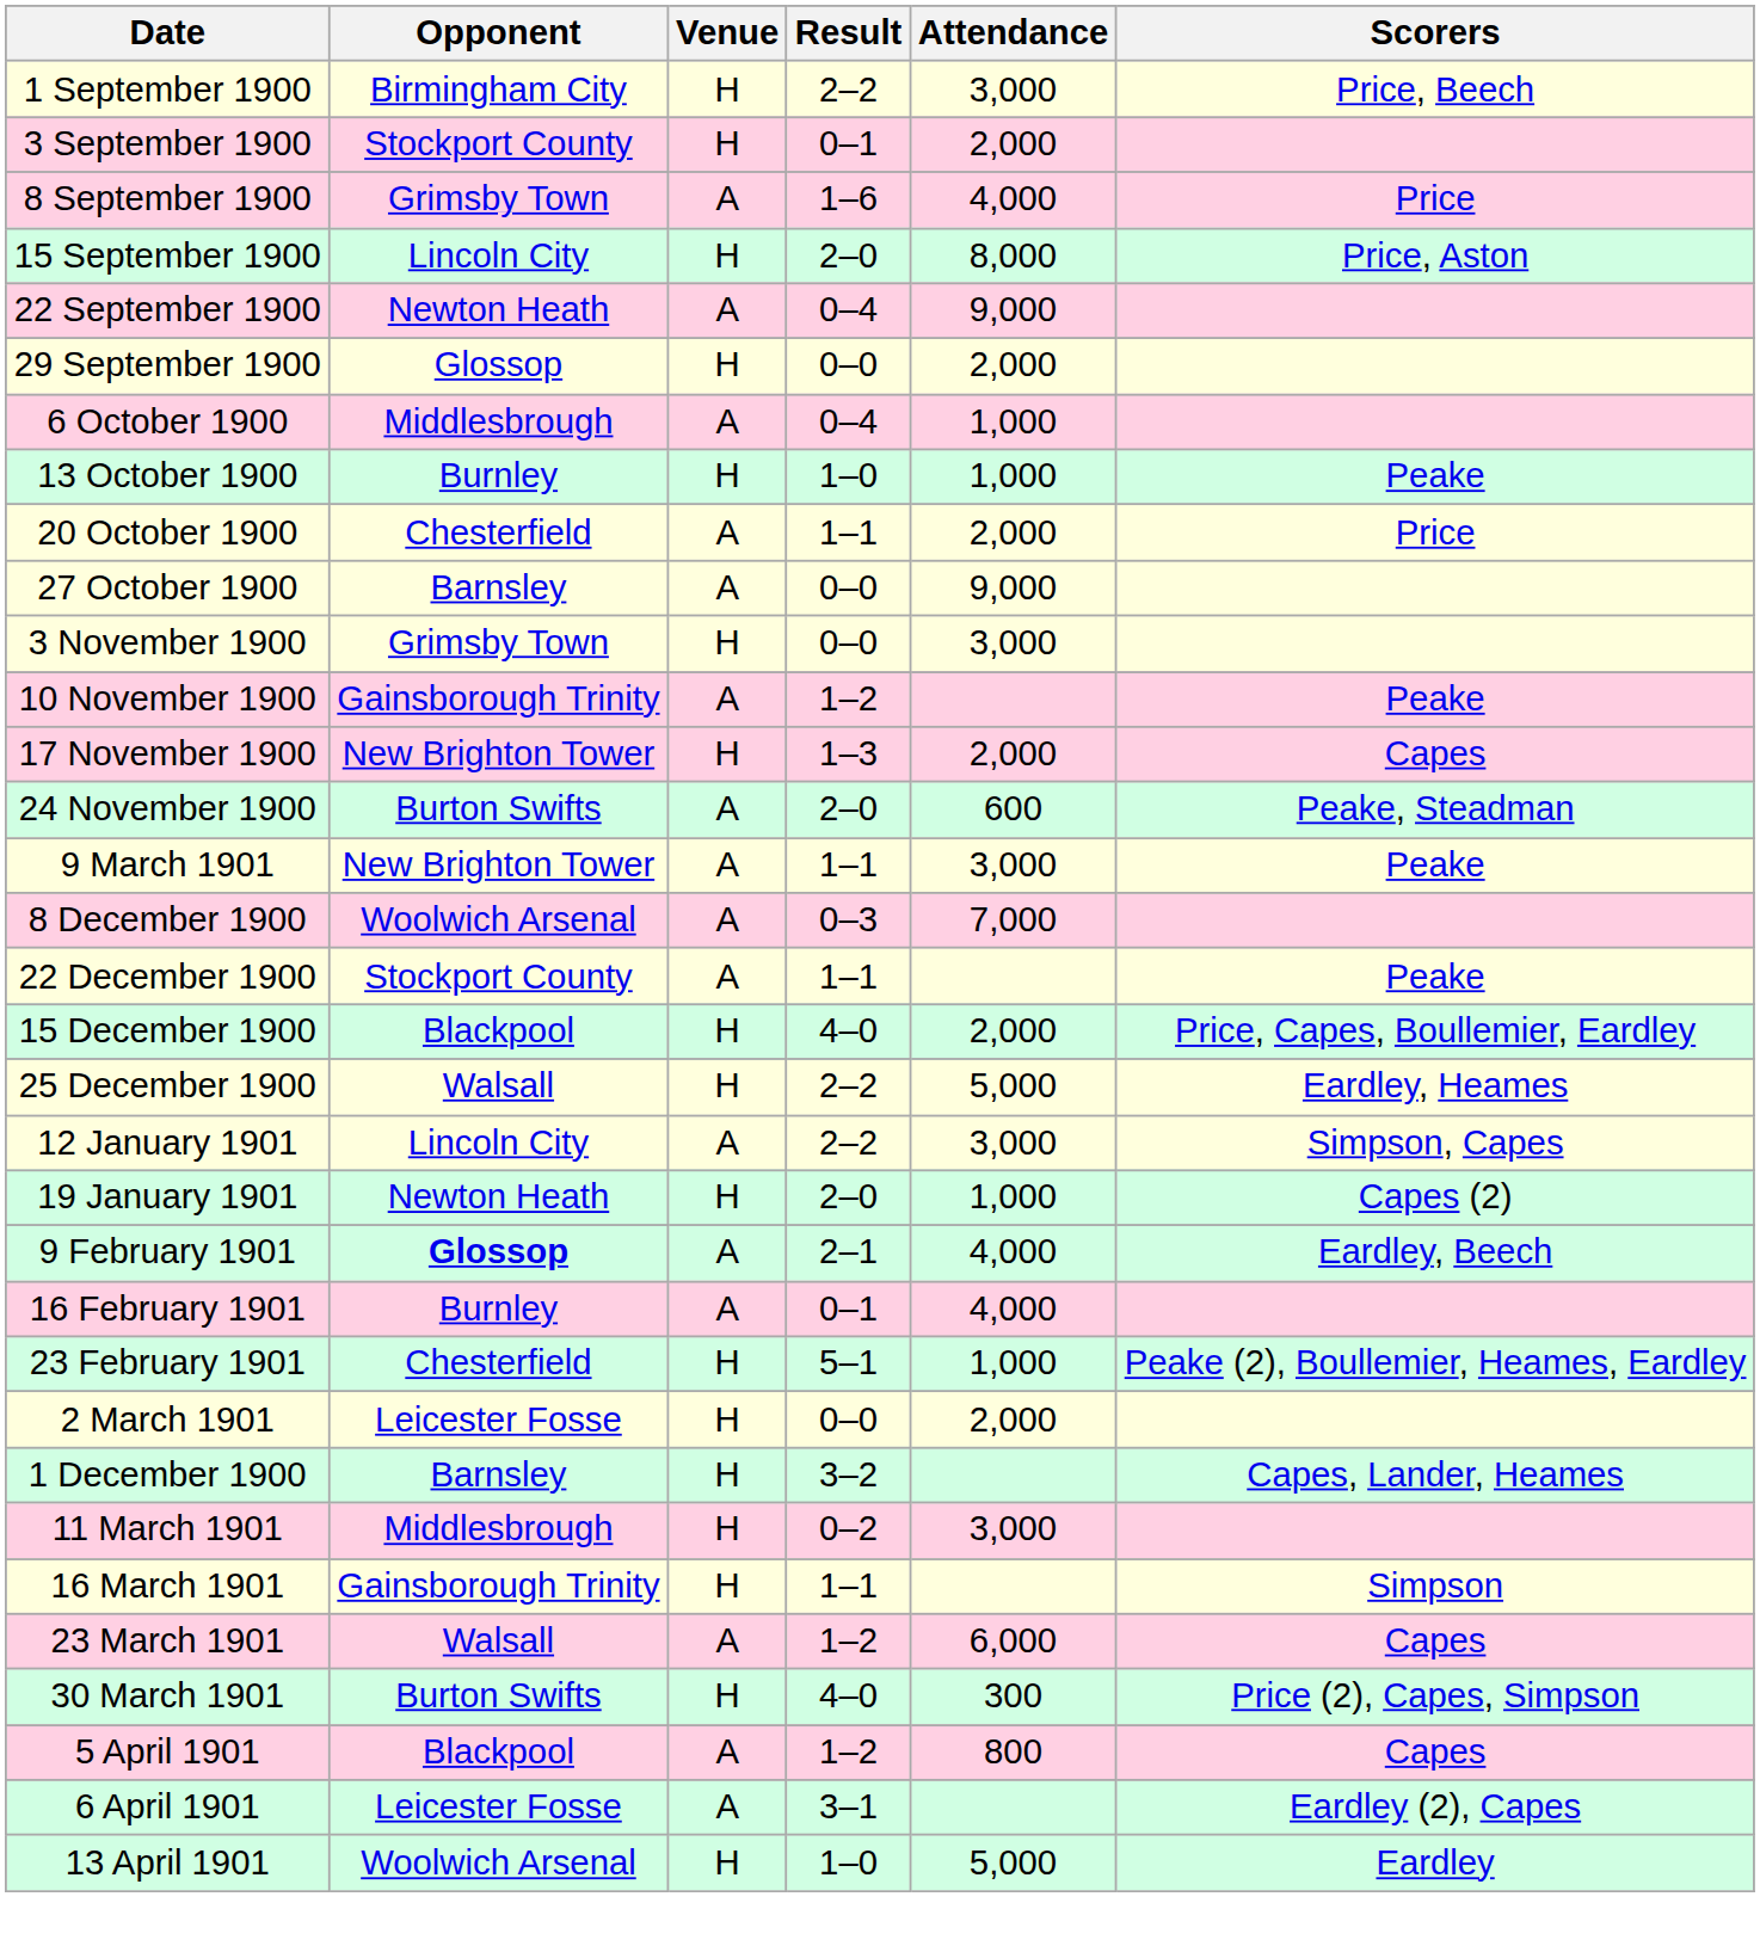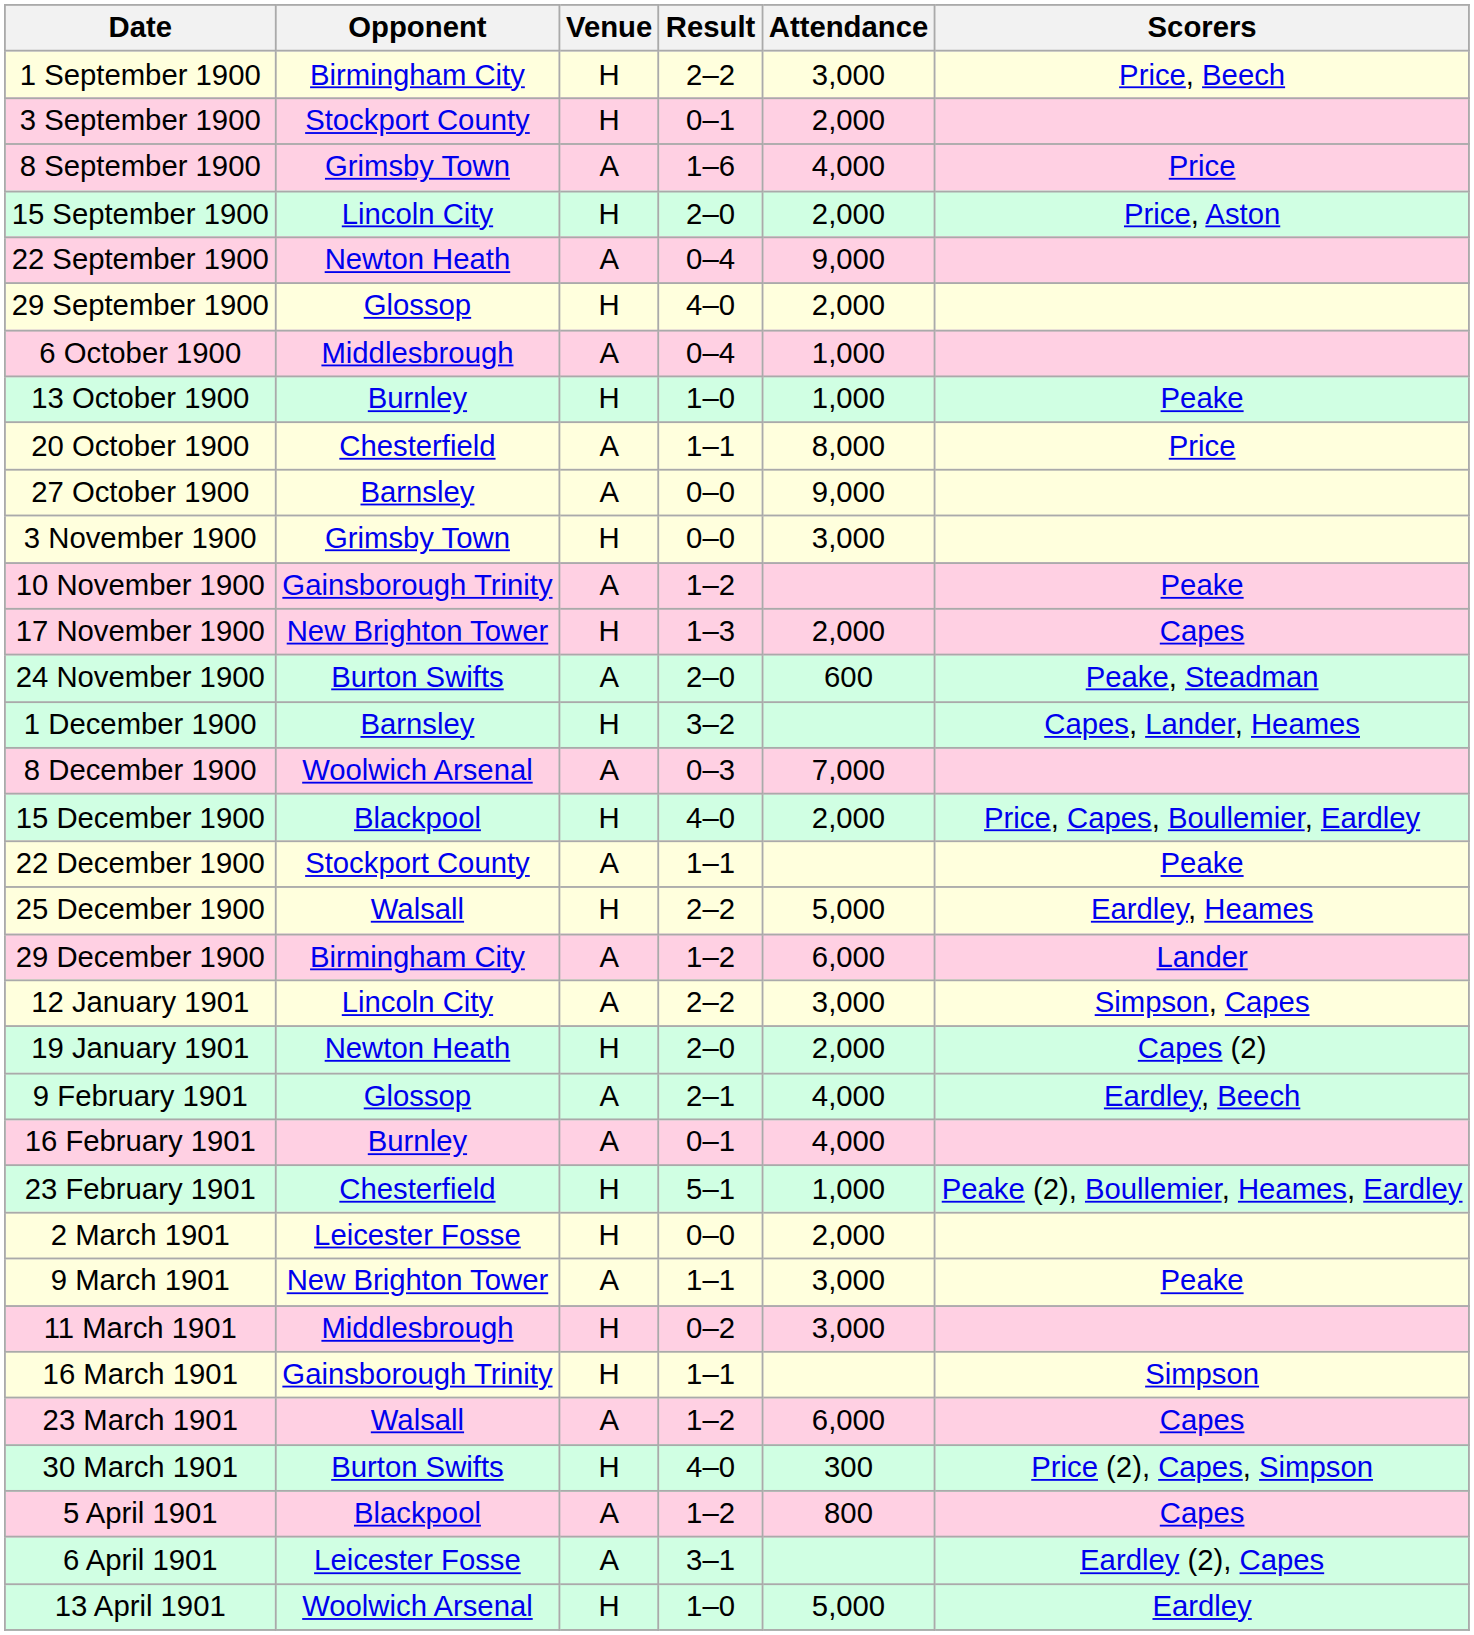15 September 1900 | Attendance: 8,000 -> 2,000
29 September 1900 | Result: 0–0 -> 4–0
20 October 1900 | Attendance: 2,000 -> 8,000
rows swapped: 1 December 1900 <-> 9 March 1901
rows swapped: 15 December 1900 <-> 22 December 1900
+ row: 29 December 1900 | Birmingham City | A | 1–2 | 6,000 | Lander
19 January 1901 | Attendance: 1,000 -> 2,000
9 February 1901 | Opponent: bold -> normal
